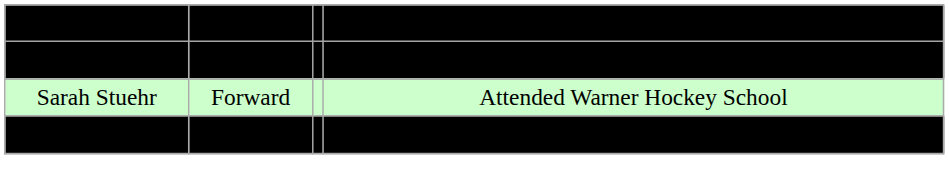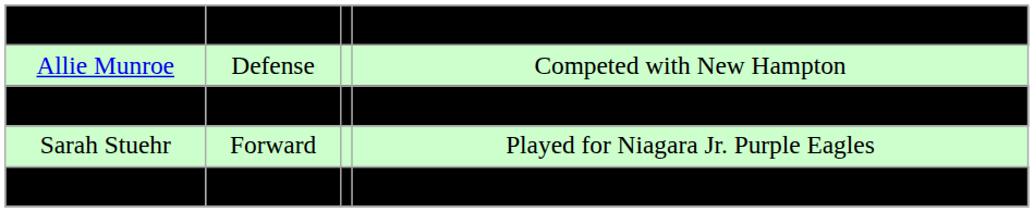+ row: Allie Munroe | Defense | Competed with New Hampton
Sarah Stuehr | column 4: Attended Warner Hockey School -> Played for Niagara Jr. Purple Eagles
Maddi Welch | column 4: Played for Niagara Jr. Purple Eagles -> Attended Warner Hockey School
